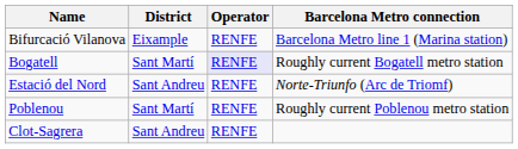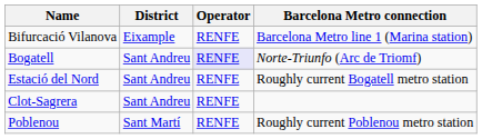Bogatell | District: Sant Martí -> Sant Andreu
Bogatell | Barcelona Metro connection: Roughly current Bogatell metro station -> Norte-Triunfo (Arc de Triomf)
Estació del Nord | Barcelona Metro connection: Norte-Triunfo (Arc de Triomf) -> Roughly current Bogatell metro station
rows swapped: Clot-Sagrera <-> Poblenou
